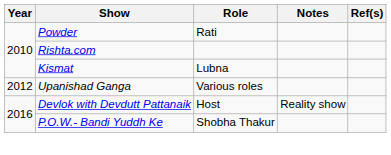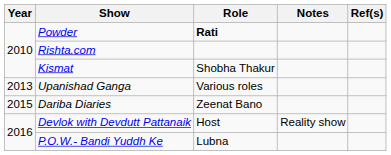Powder | Role: normal -> bold
Kismat | Role: Lubna -> Shobha Thakur
Upanishad Ganga | Year: 2012 -> 2013
+ row: 2015 | Dariba Diaries | Zeenat Bano
P.O.W.- Bandi Yuddh Ke | Role: Shobha Thakur -> Lubna
